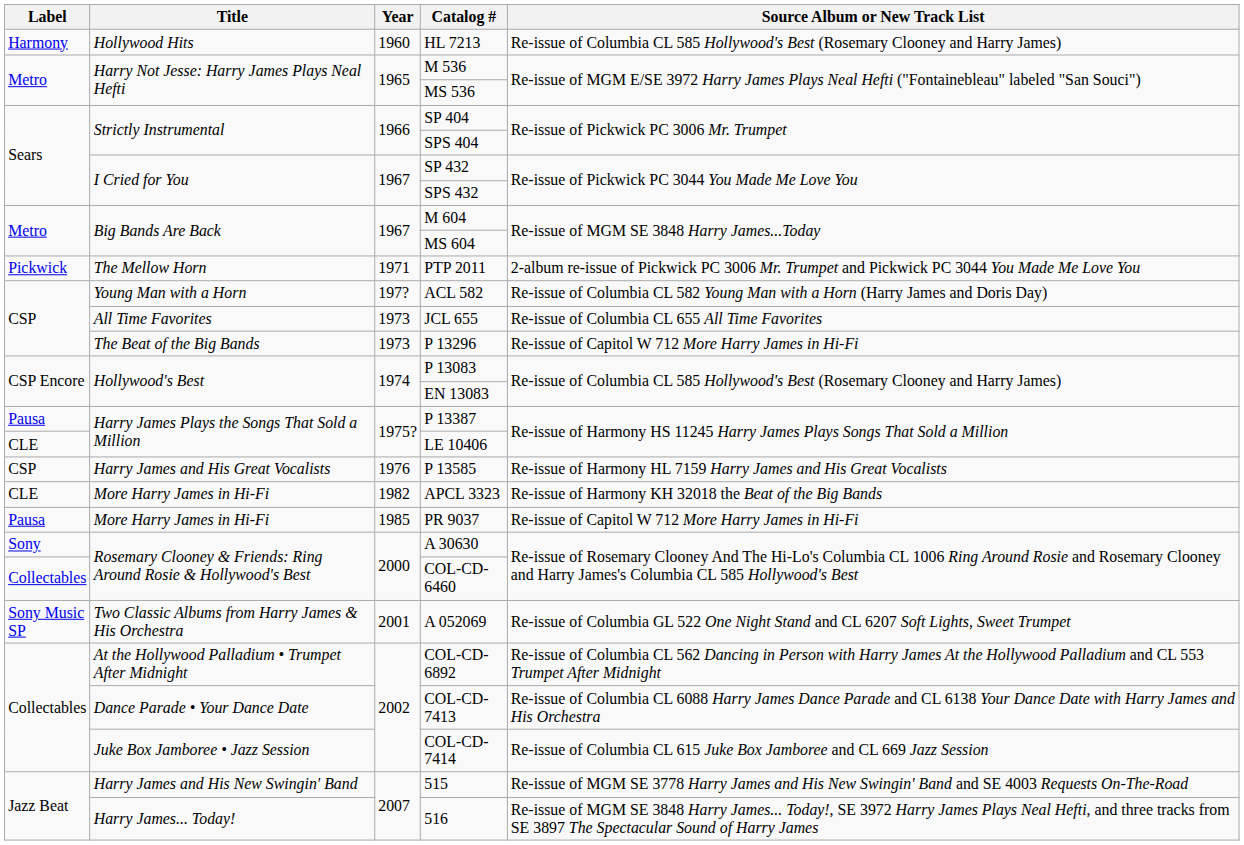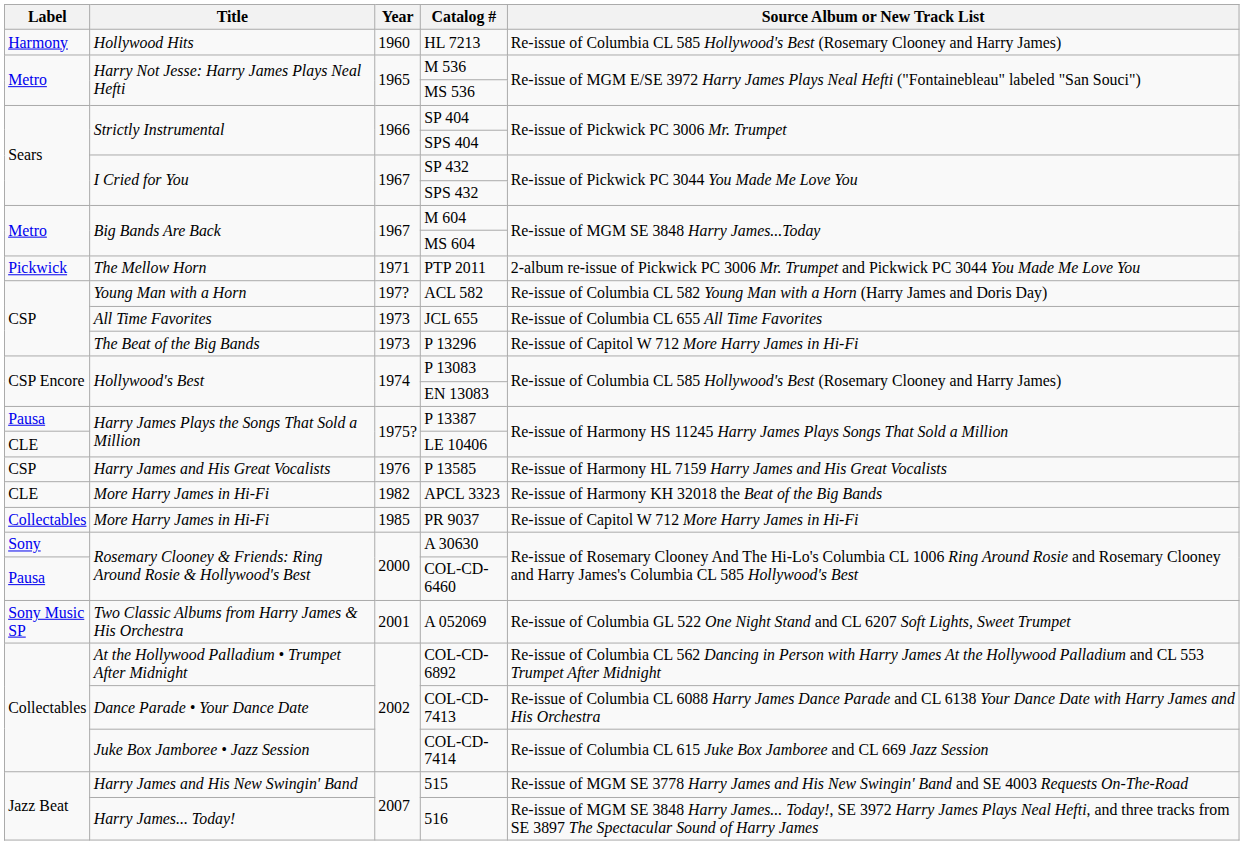PR 9037 | Label: Pausa -> Collectables
COL-CD-6460 | Label: Collectables -> Pausa
